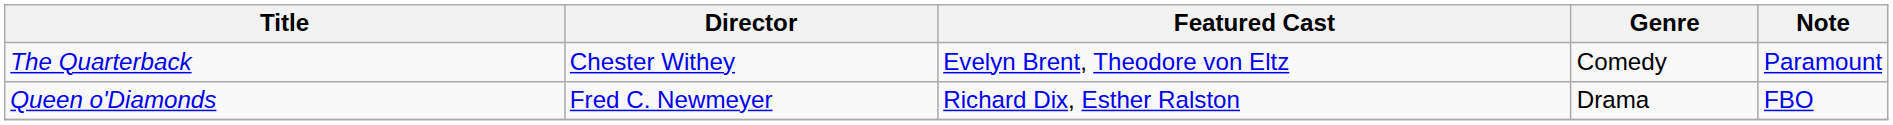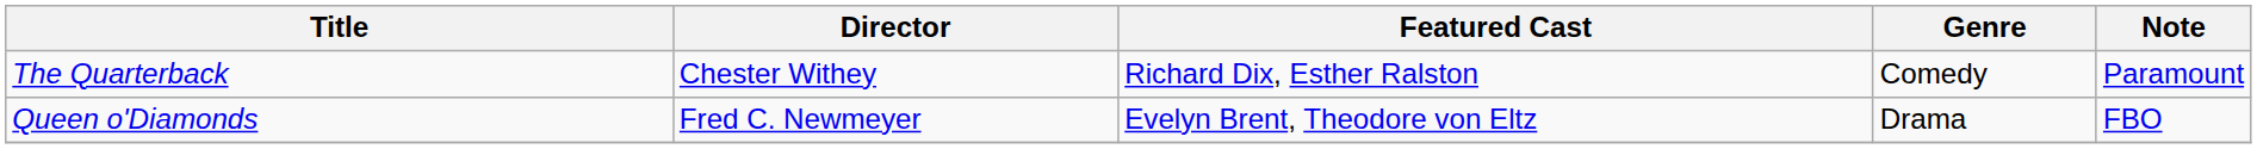The Quarterback | Featured Cast: Evelyn Brent, Theodore von Eltz -> Richard Dix, Esther Ralston
Queen o'Diamonds | Featured Cast: Richard Dix, Esther Ralston -> Evelyn Brent, Theodore von Eltz
